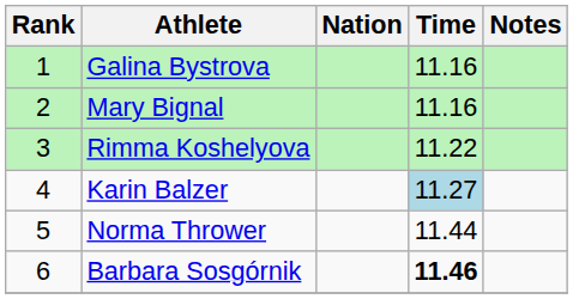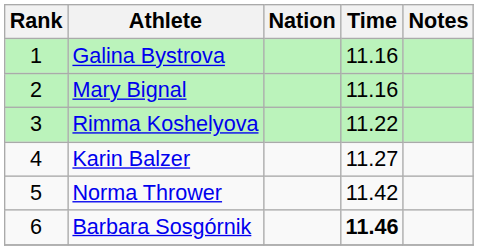Karin Balzer | Time: lightblue background -> no background
Norma Thrower | Time: 11.44 -> 11.42
